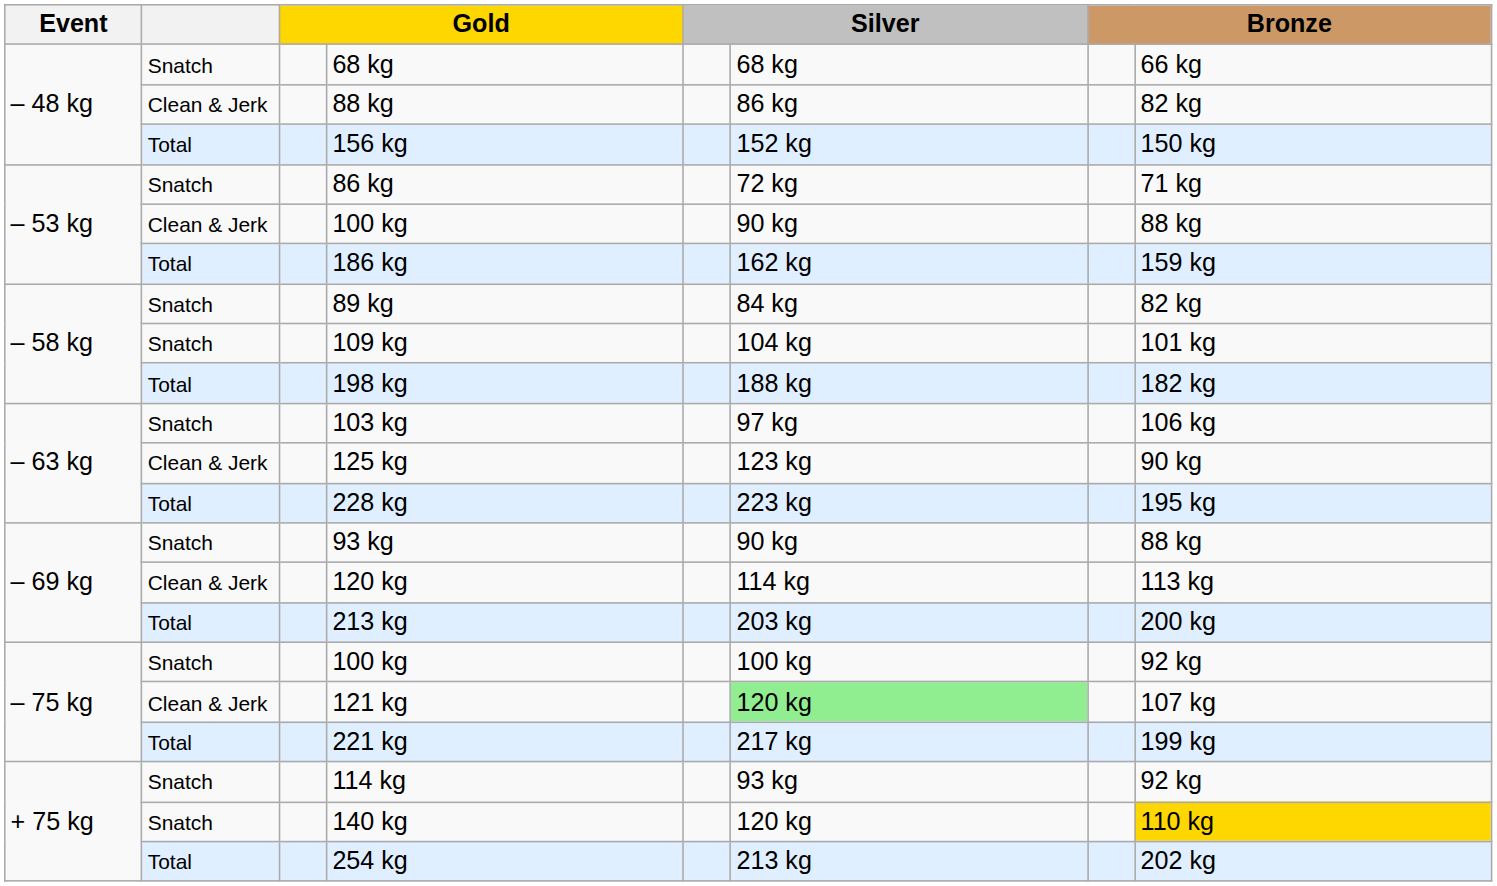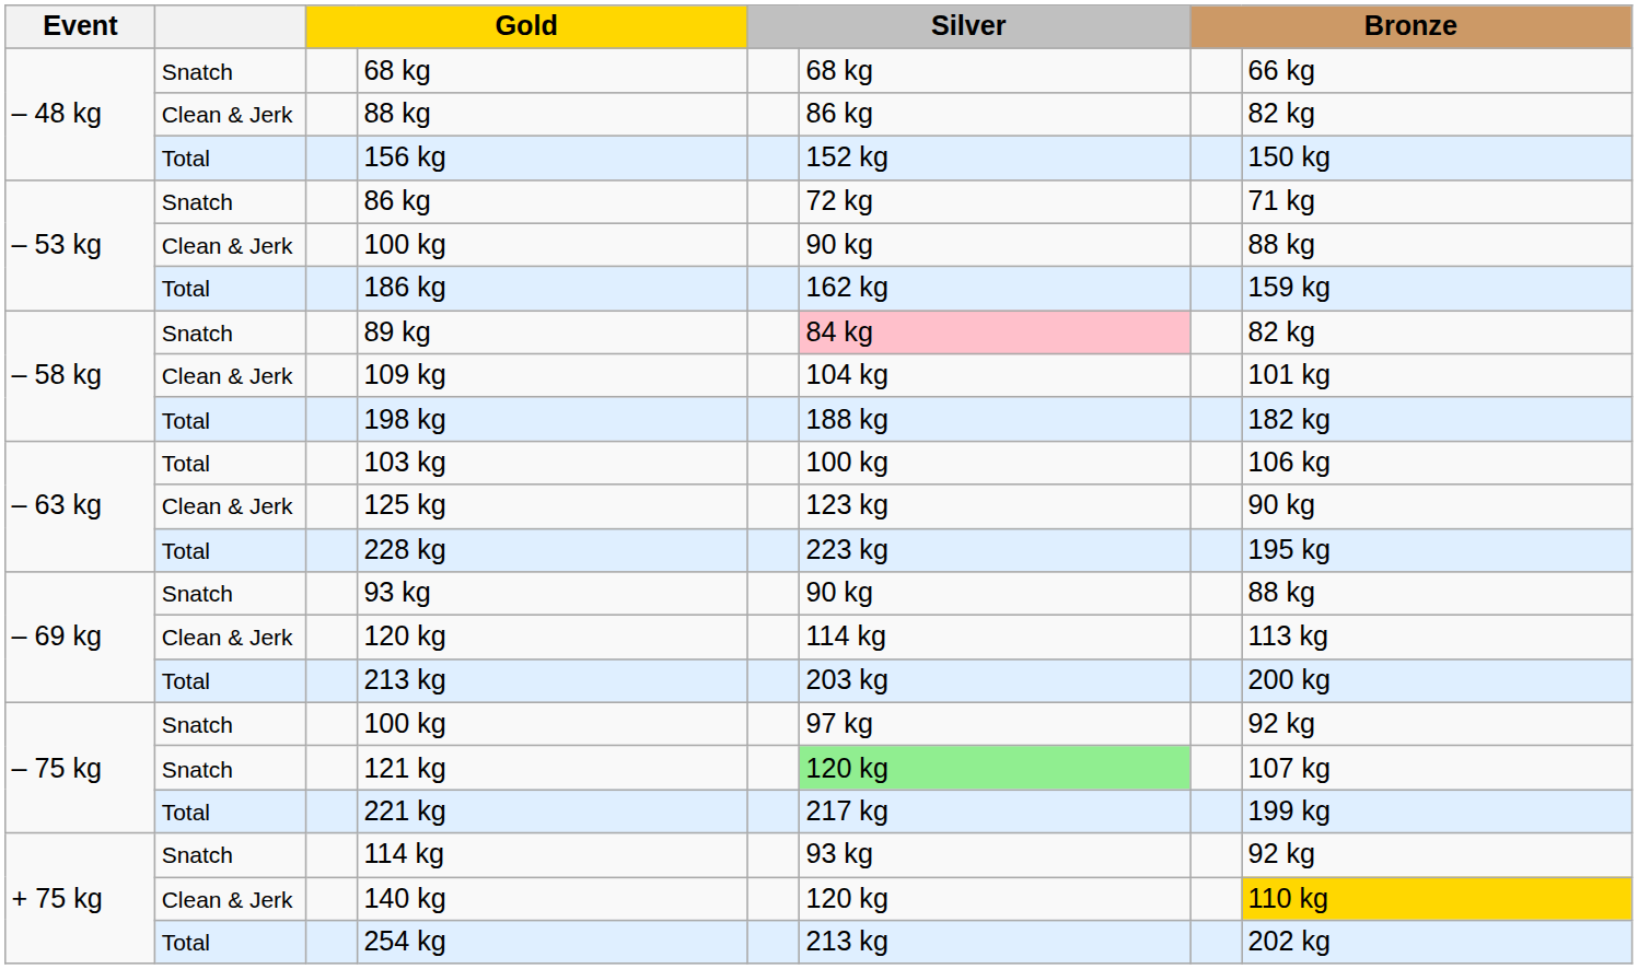89 kg | column 6: no background -> pink background
109 kg | column 2: Snatch -> Clean & Jerk
103 kg | column 2: Snatch -> Total
103 kg | column 6: 97 kg -> 100 kg
– 75 kg / 100 kg | column 6: 100 kg -> 97 kg
121 kg | column 2: Clean & Jerk -> Snatch
140 kg | column 2: Snatch -> Clean & Jerk
